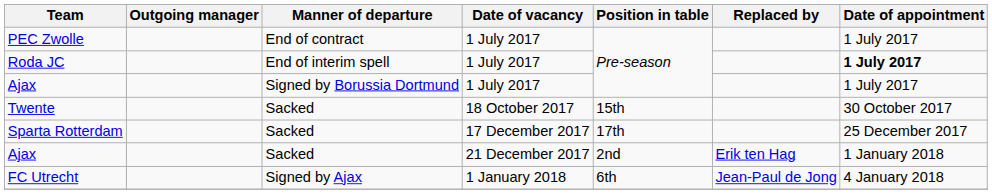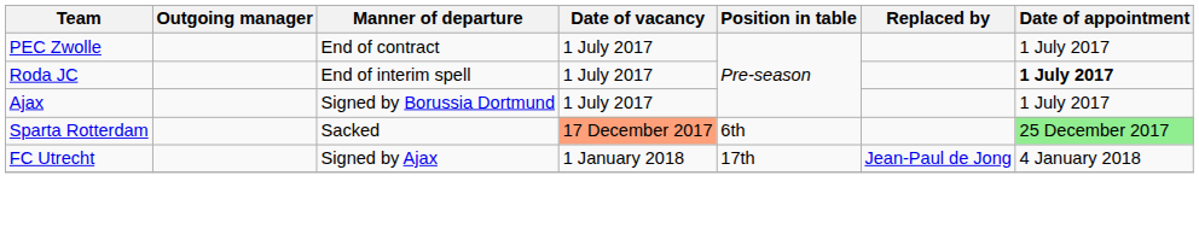- row: Twente | Sacked | 18 October 2017 | 15th | 30 October 2017
Sparta Rotterdam | Date of vacancy: no background -> lightsalmon background
Sparta Rotterdam | Position in table: 17th -> 6th
Sparta Rotterdam | Date of appointment: no background -> lightgreen background
- row: Ajax | Sacked | 21 December 2017 | 2nd | Erik ten Hag | 1 January 2018
FC Utrecht | Position in table: 6th -> 17th
